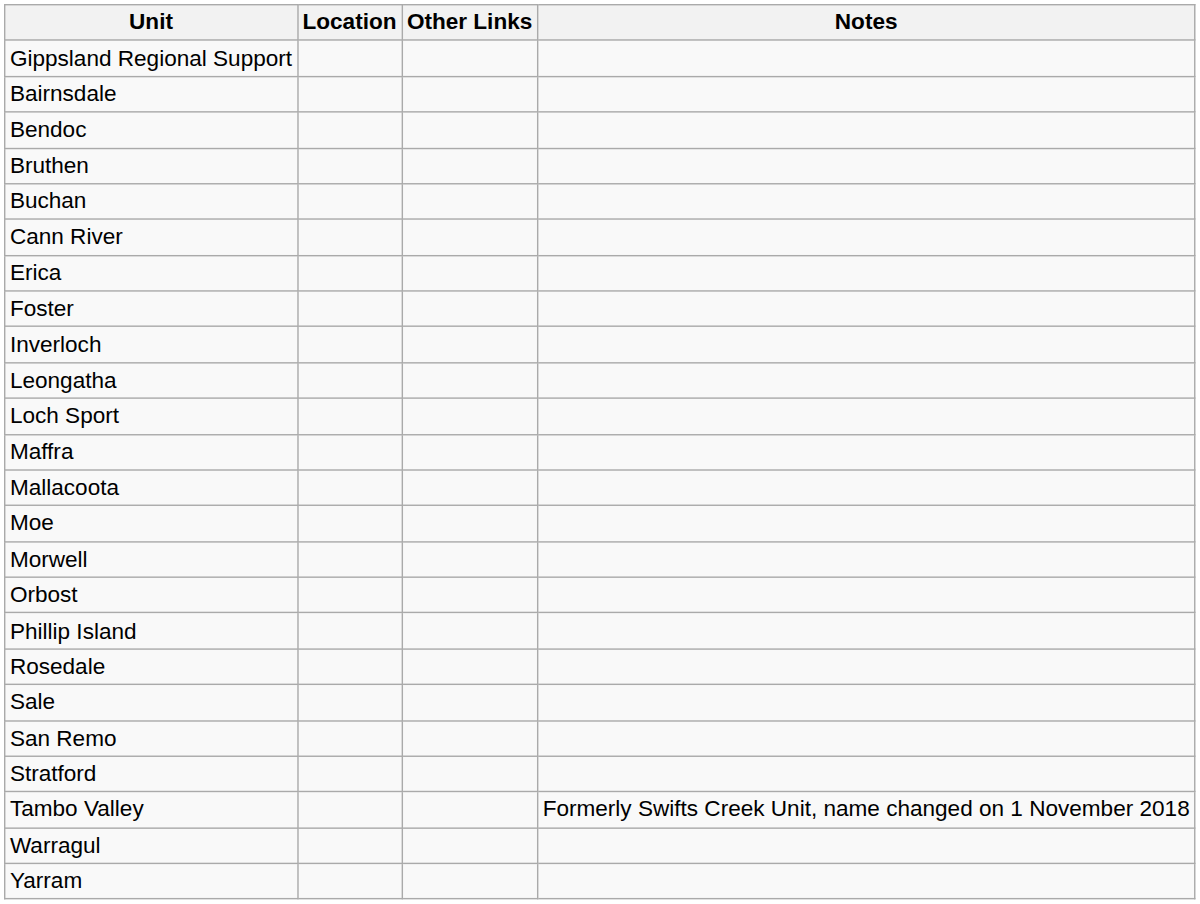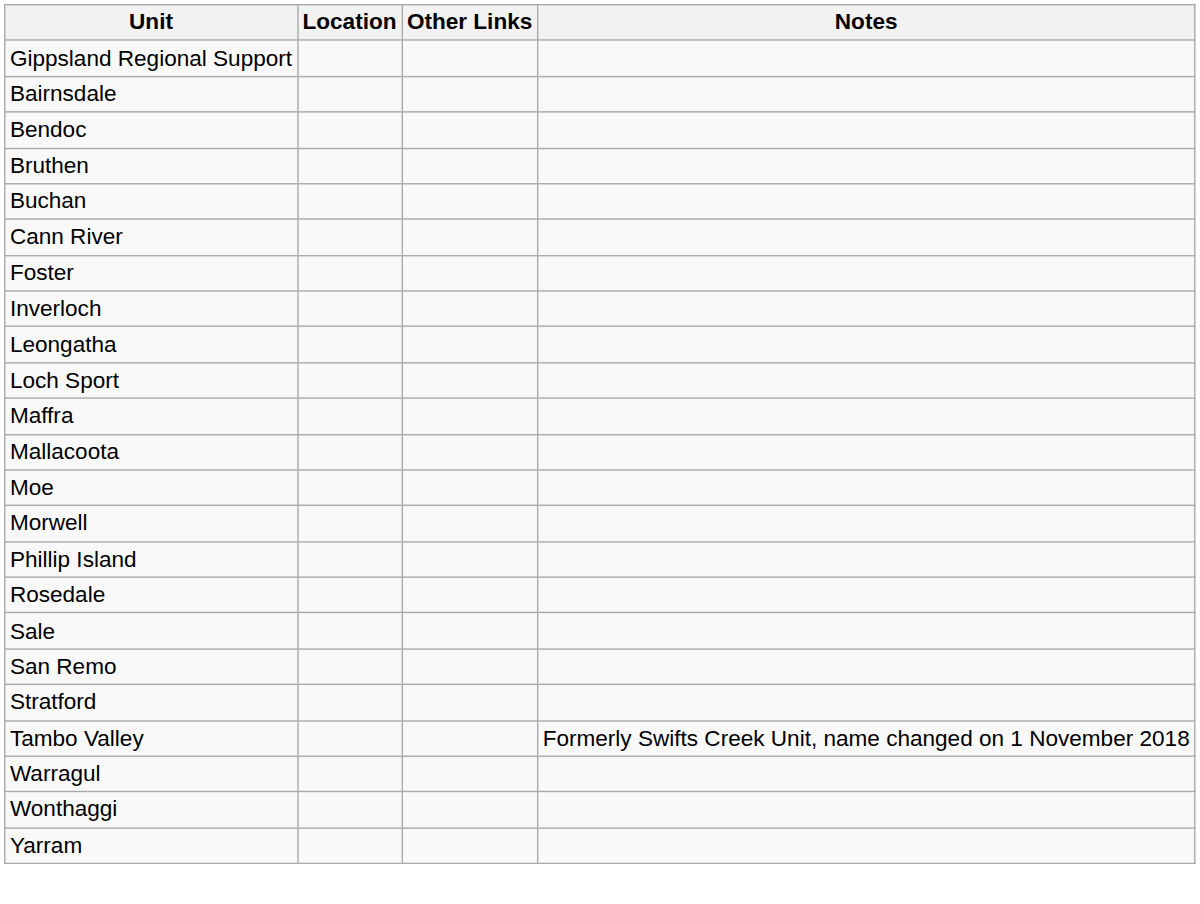- row: Erica
- row: Orbost
+ row: Wonthaggi
